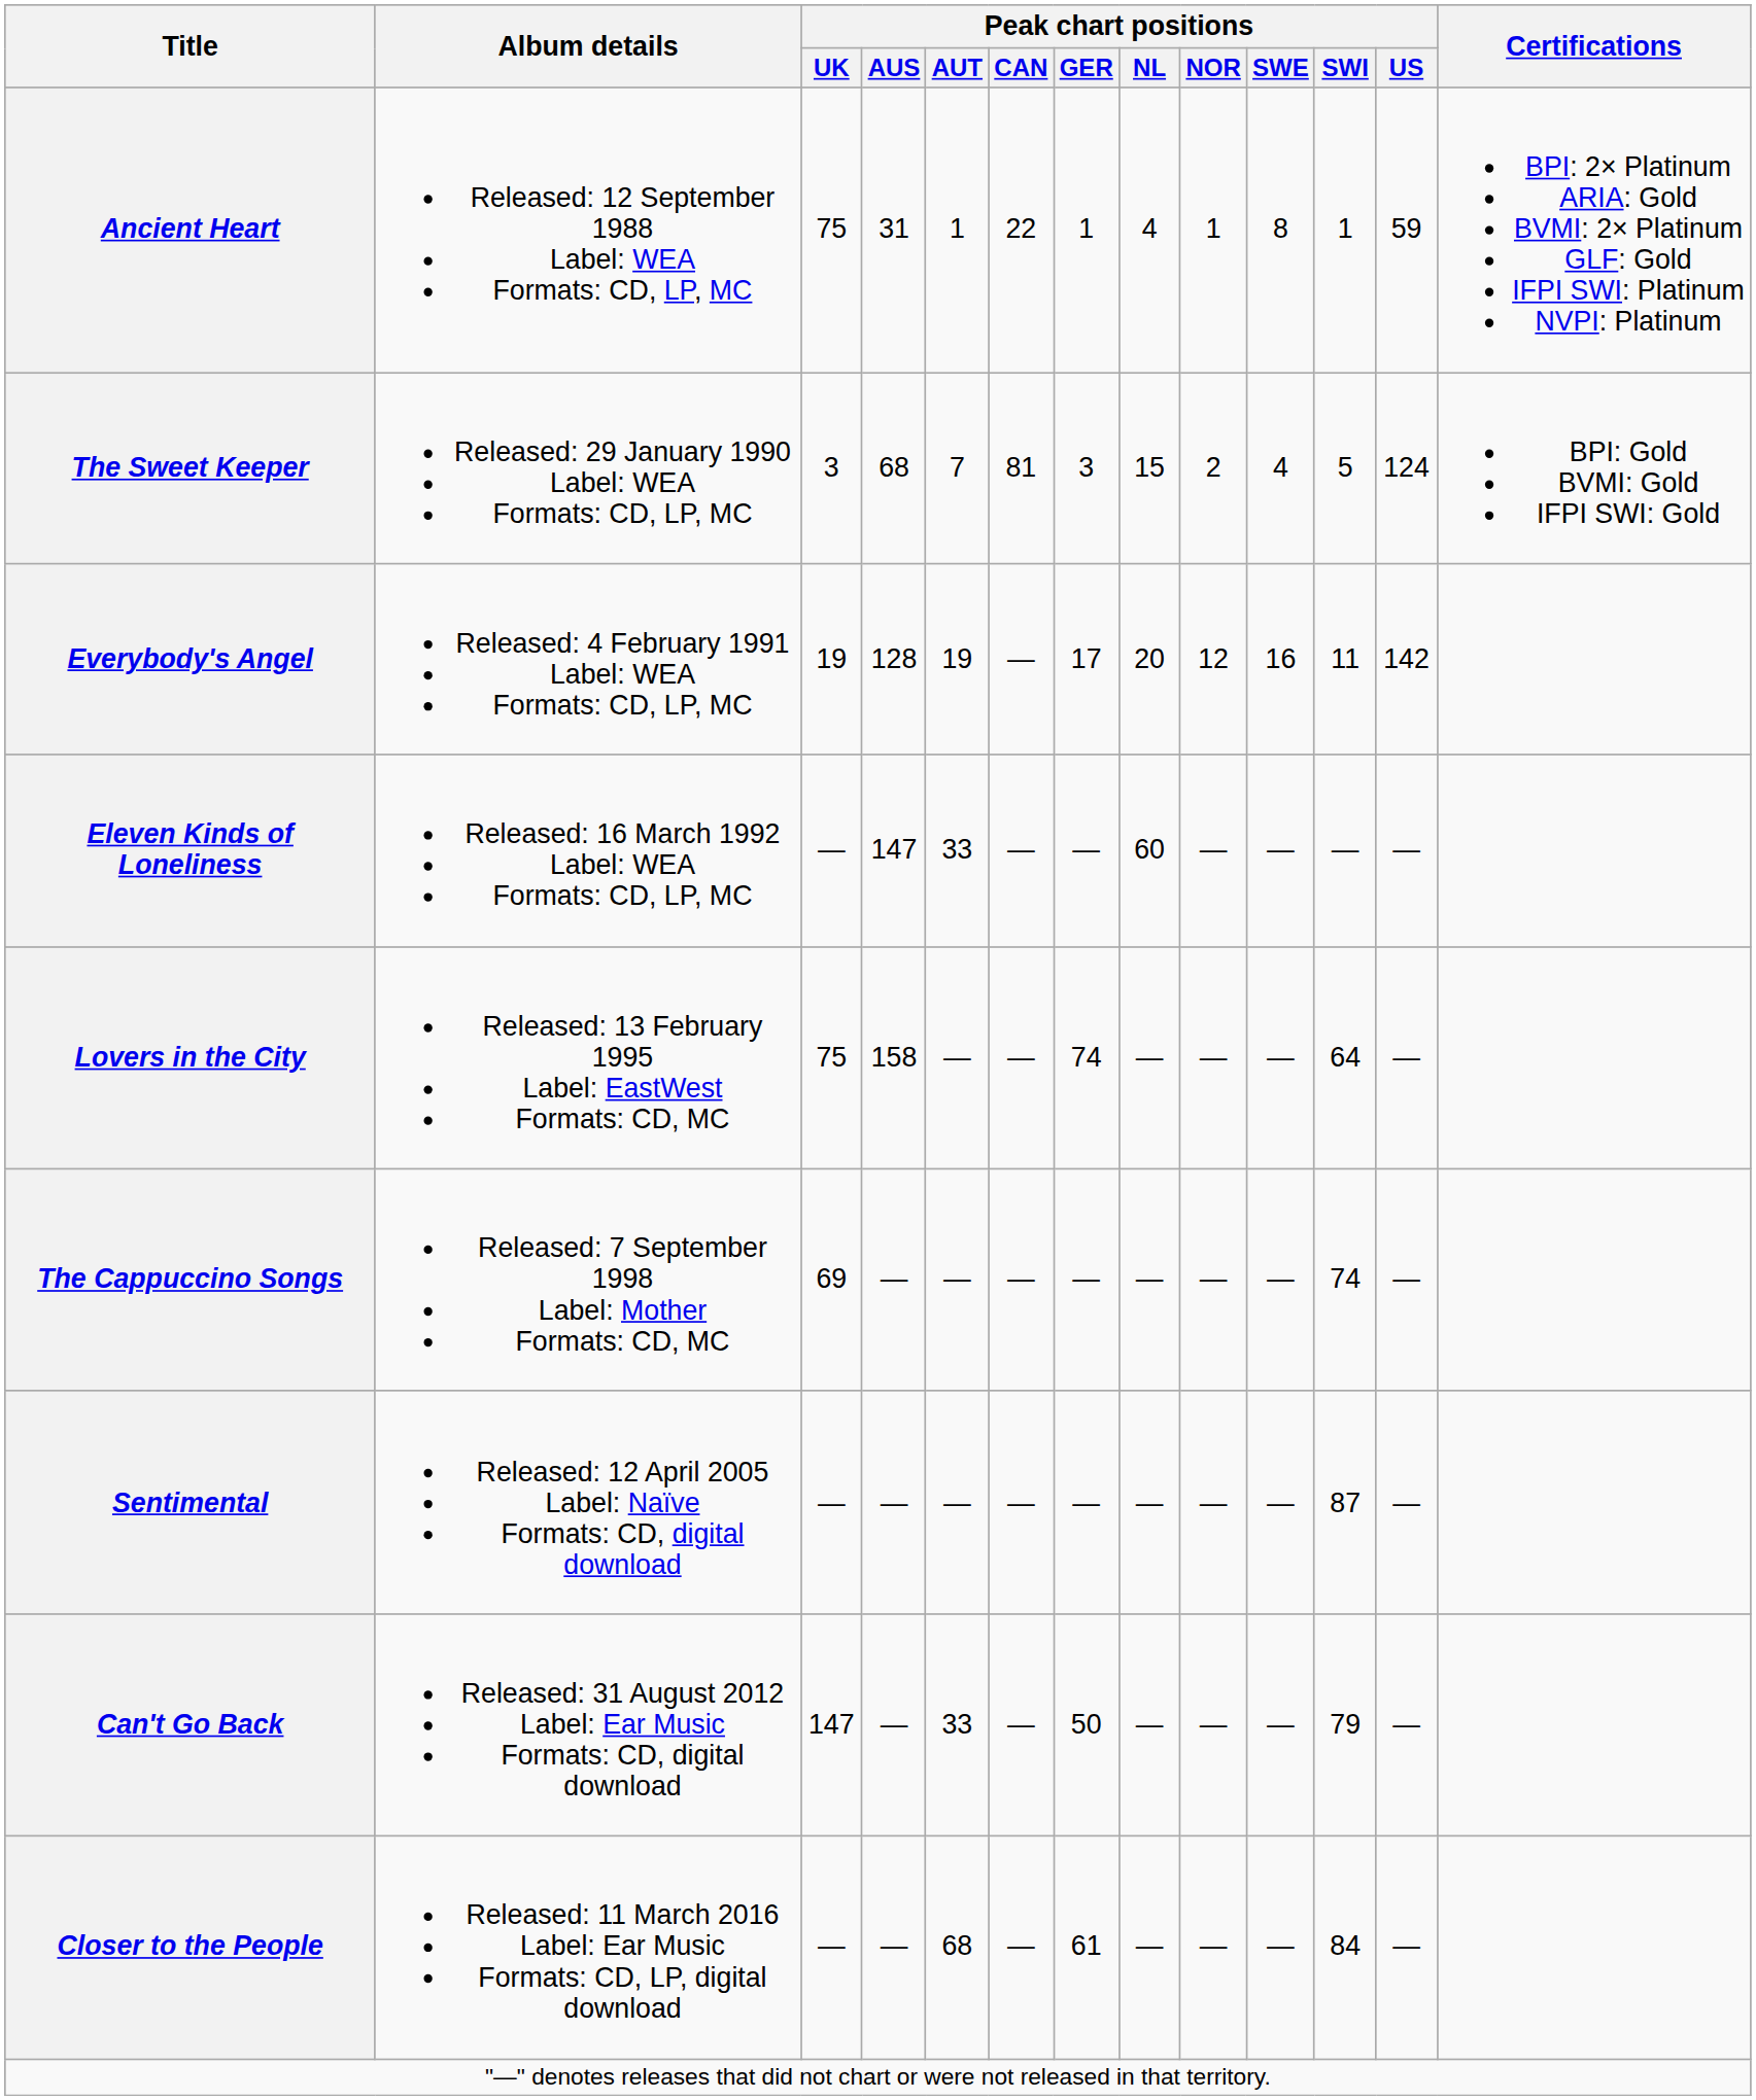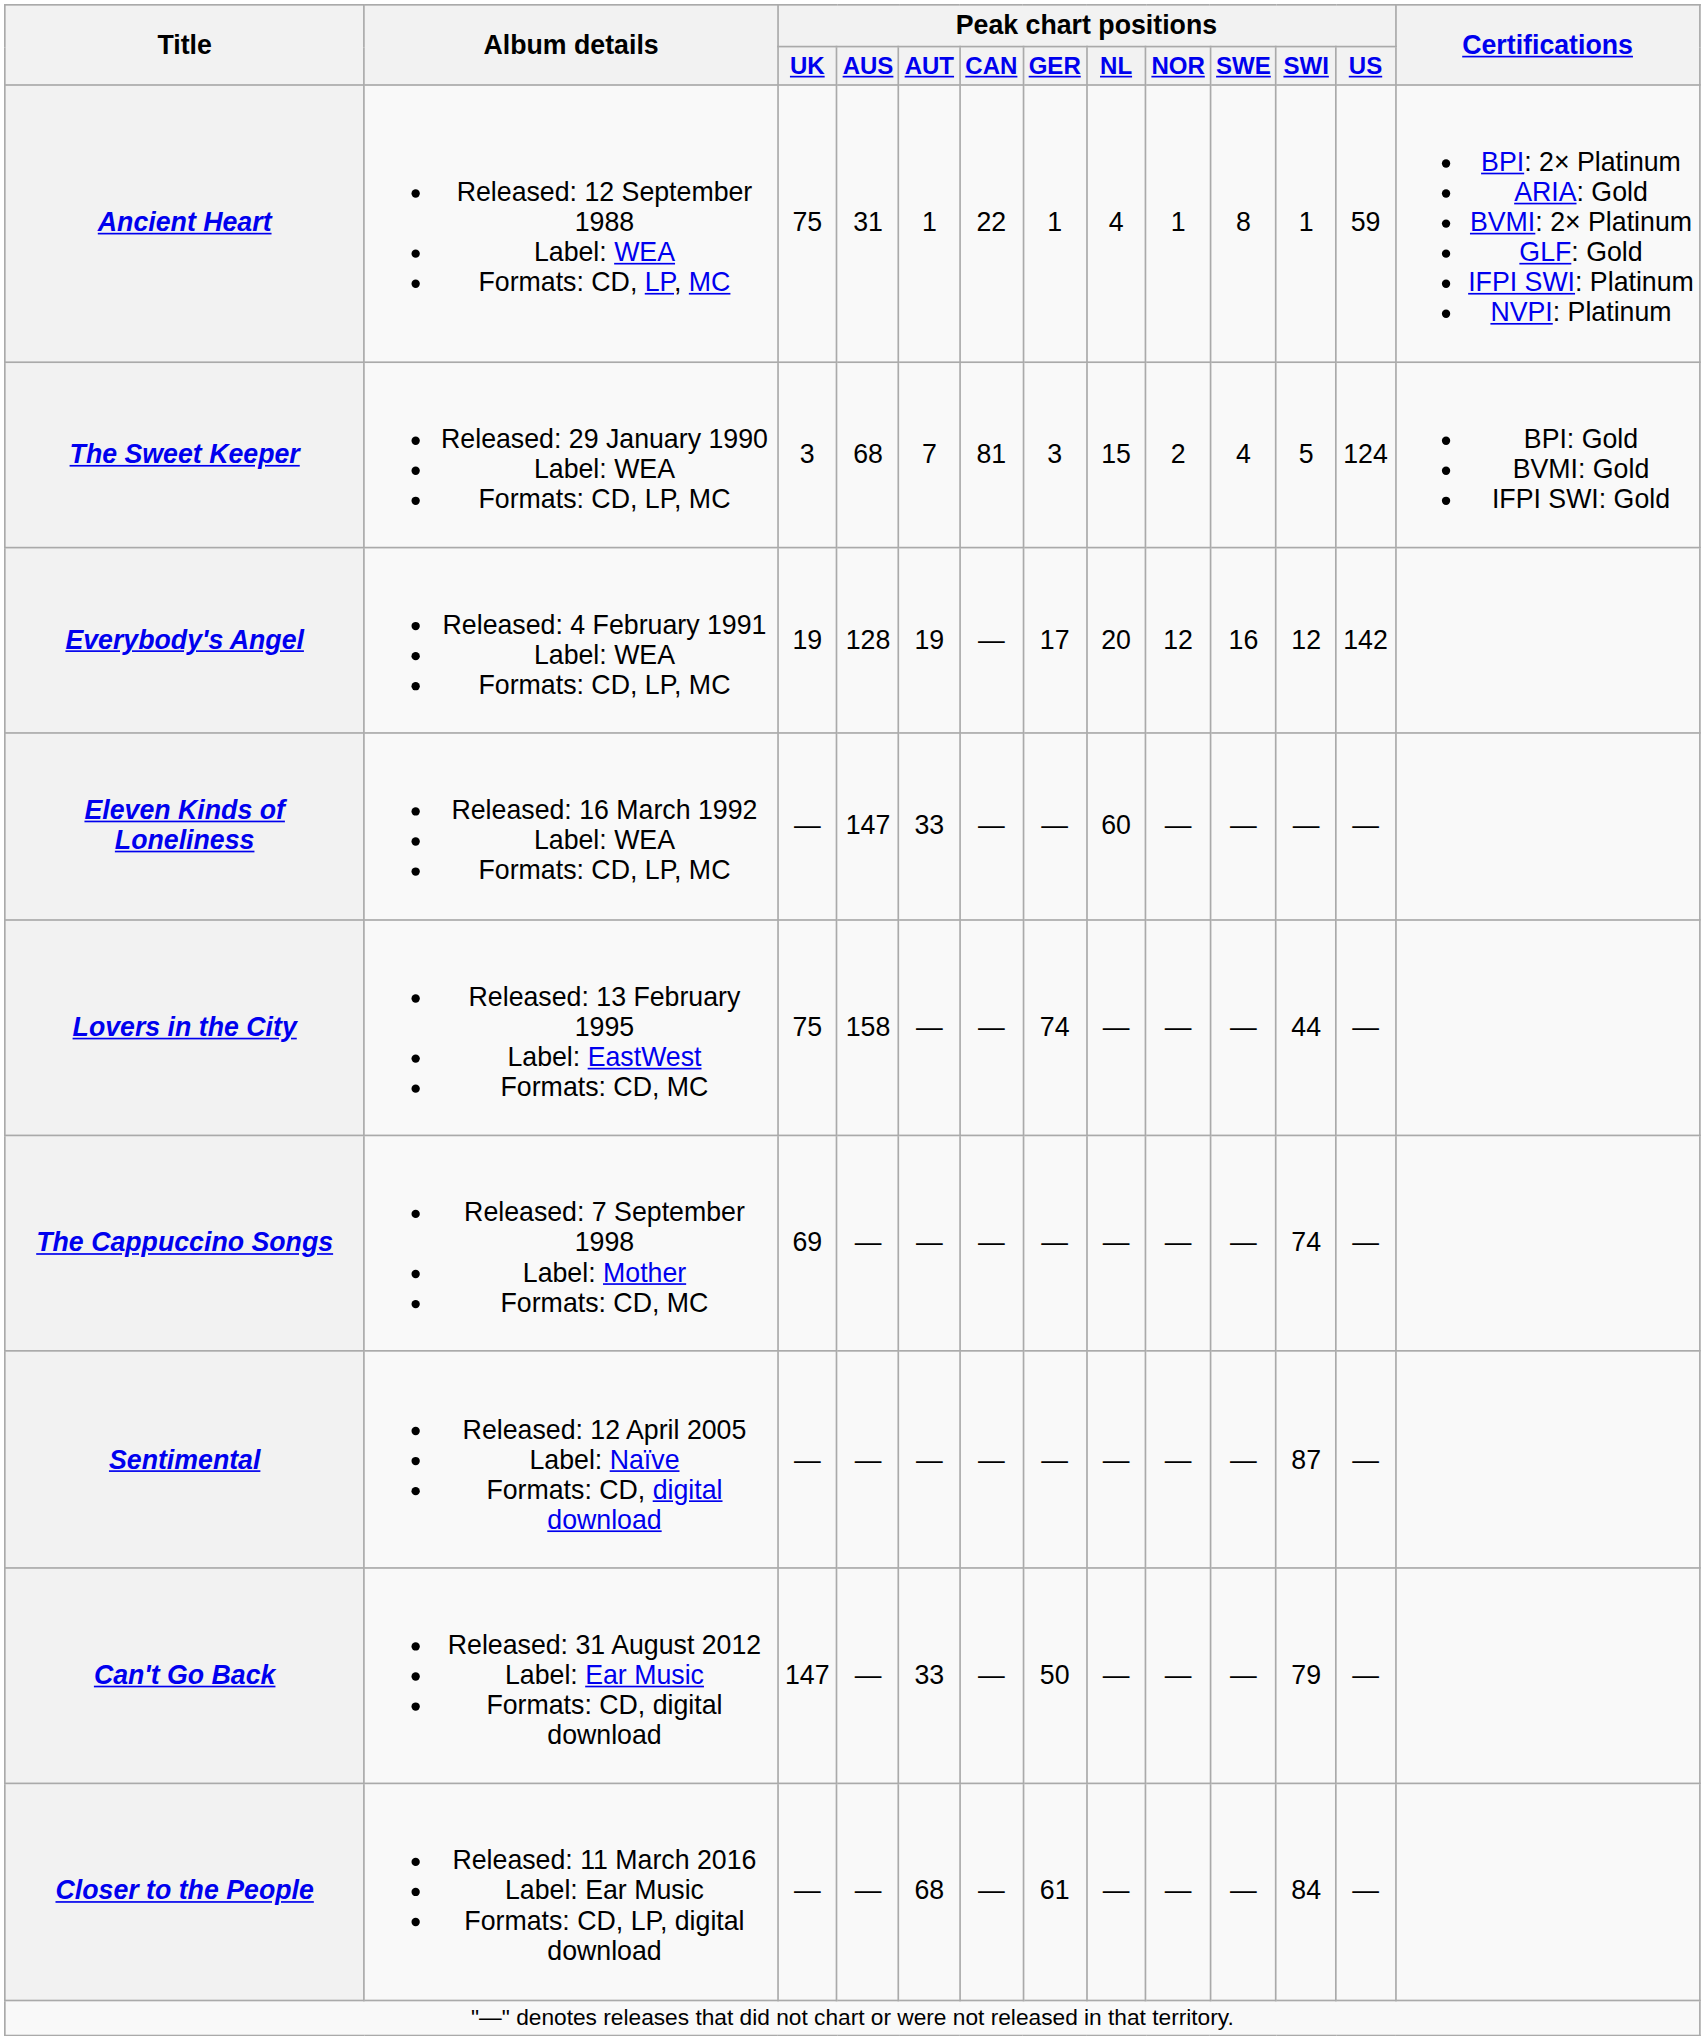Everybody's Angel | Peak chart positions / SWI: 11 -> 12
Lovers in the City | Peak chart positions / SWI: 64 -> 44
